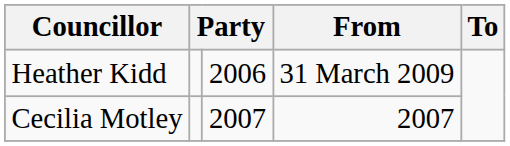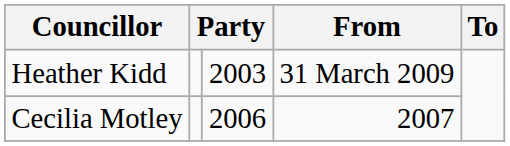Heather Kidd | column 3: 2006 -> 2003
Cecilia Motley | column 3: 2007 -> 2006
